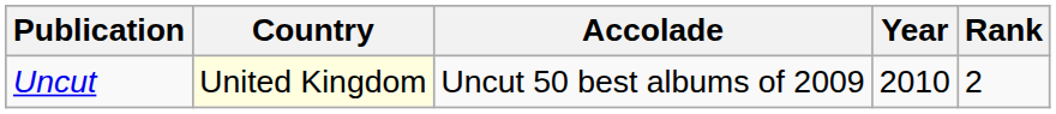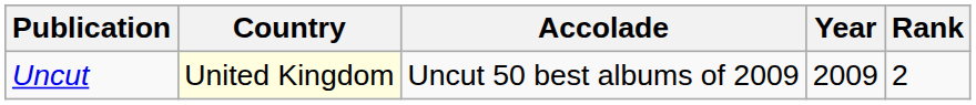Uncut | Year: 2010 -> 2009
